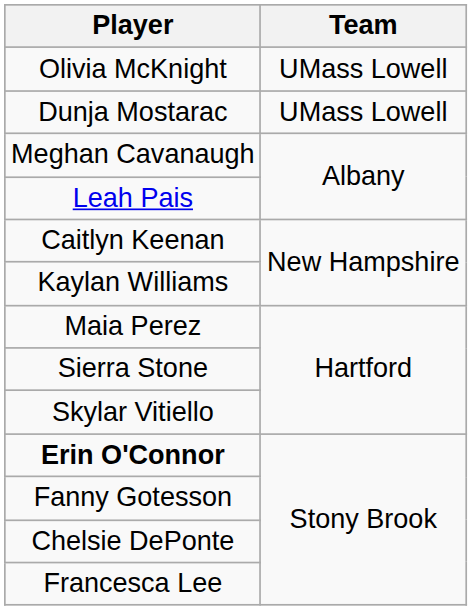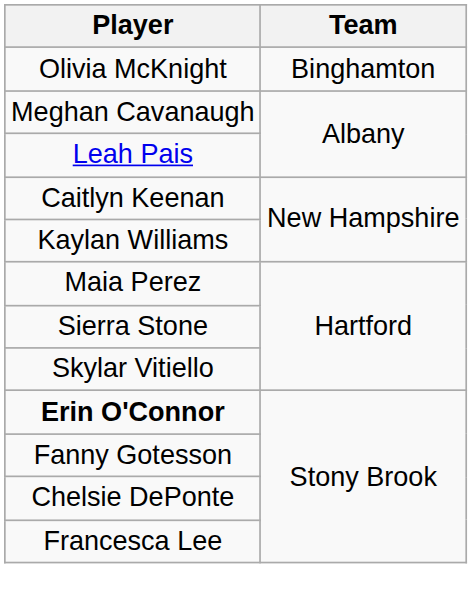Olivia McKnight | Team: UMass Lowell -> Binghamton
- row: Dunja Mostarac | UMass Lowell
